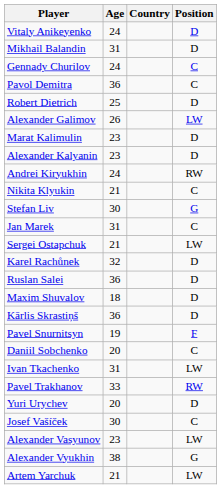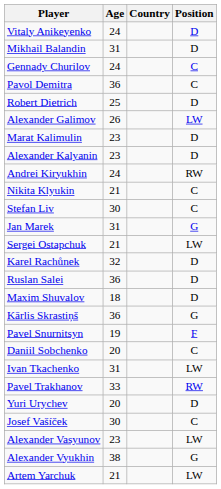Stefan Liv | Position: G -> C
Jan Marek | Position: C -> G
Kārlis Skrastiņš | Position: D -> G
